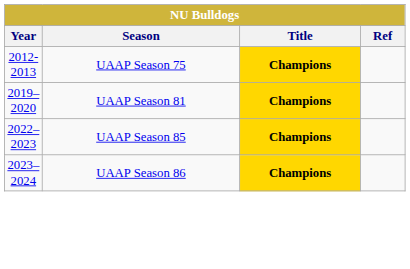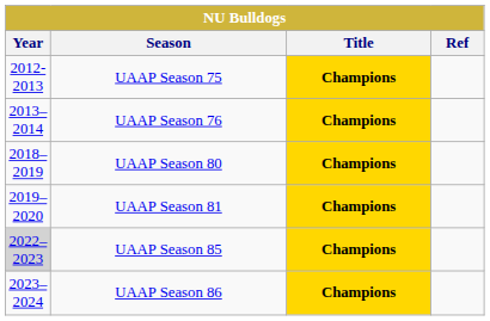+ row: 2013–2014 | UAAP Season 76 | Champions
+ row: 2018–2019 | UAAP Season 80 | Champions
UAAP Season 85 | Year: no background -> lightgrey background
